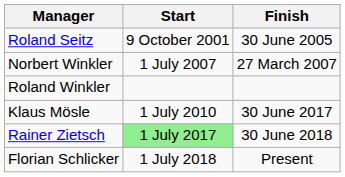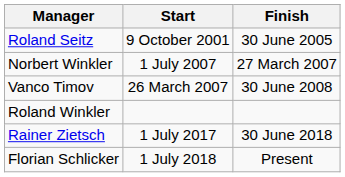+ row: Vanco Timov | 26 March 2007 | 30 June 2008
- row: Klaus Mösle | 1 July 2010 | 30 June 2017
Rainer Zietsch | Start: lightgreen background -> no background
